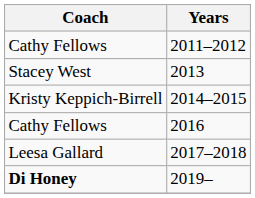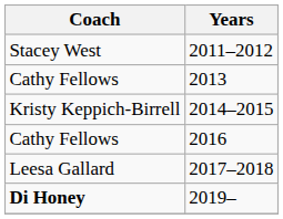2011–2012 | Coach: Cathy Fellows -> Stacey West
2013 | Coach: Stacey West -> Cathy Fellows
